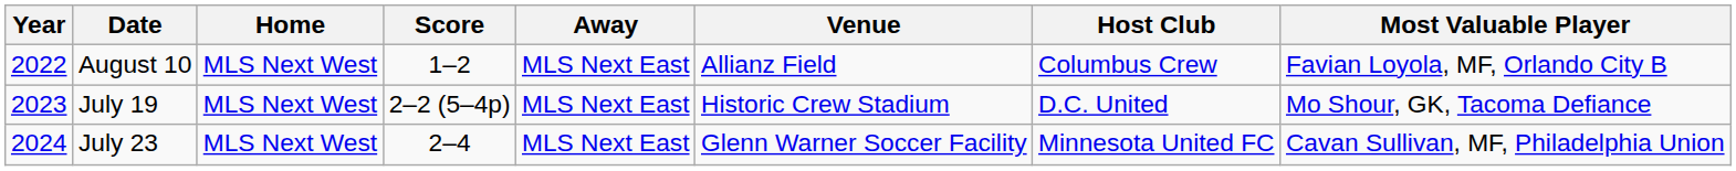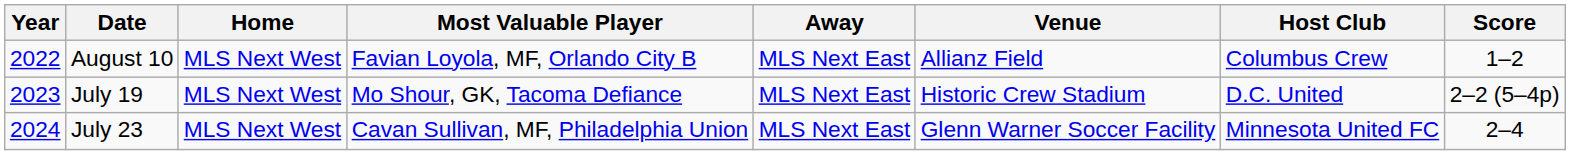columns swapped: Score <-> Most Valuable Player
